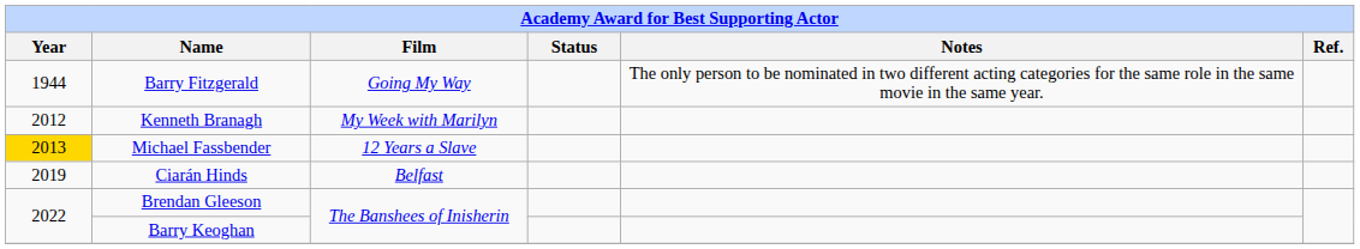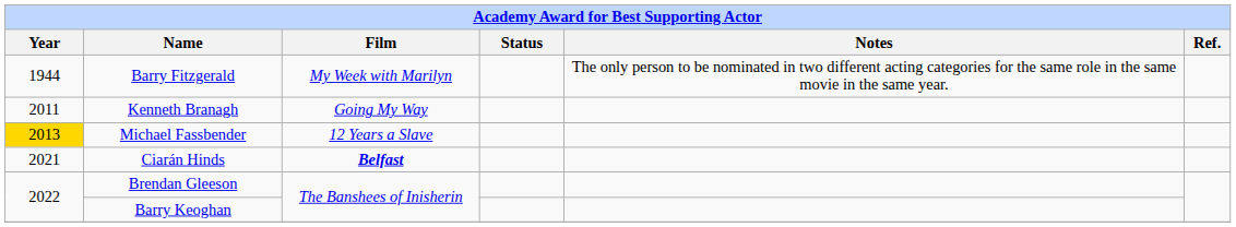Barry Fitzgerald | Film: Going My Way -> My Week with Marilyn
Kenneth Branagh | Year: 2012 -> 2011
Kenneth Branagh | Film: My Week with Marilyn -> Going My Way
Ciarán Hinds | Year: 2019 -> 2021
Ciarán Hinds | Film: normal -> bold
